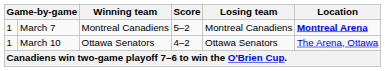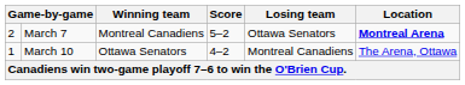March 7 | column 1: 1 -> 2
March 7 | Losing team: Montreal Canadiens -> Ottawa Senators
March 10 | Losing team: Ottawa Senators -> Montreal Canadiens
